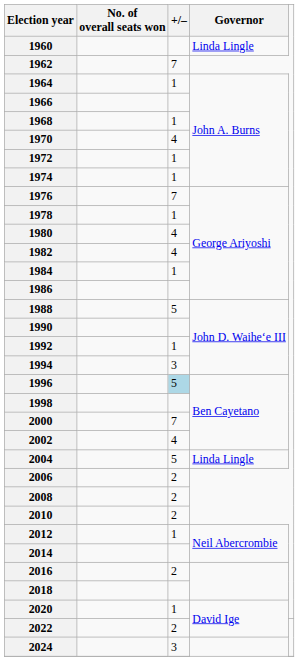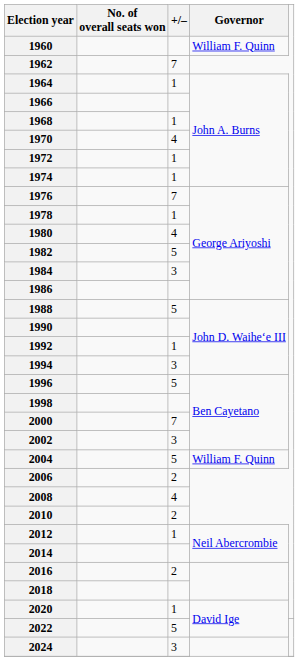1960 | Governor: Linda Lingle -> William F. Quinn
1982 | +/–: 4 -> 5
1984 | +/–: 1 -> 3
1996 | +/–: lightblue background -> no background
2002 | +/–: 4 -> 3
2004 | Governor: Linda Lingle -> William F. Quinn
2008 | +/–: 2 -> 4
2022 | +/–: 2 -> 5
